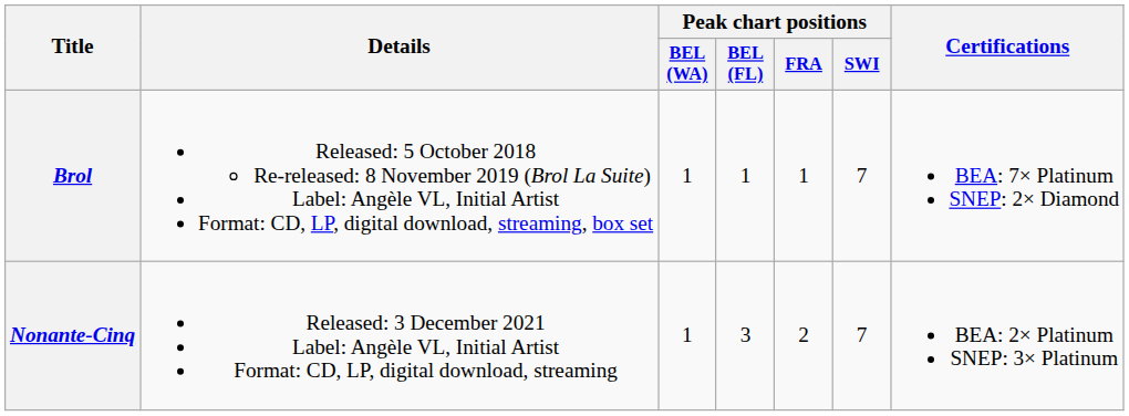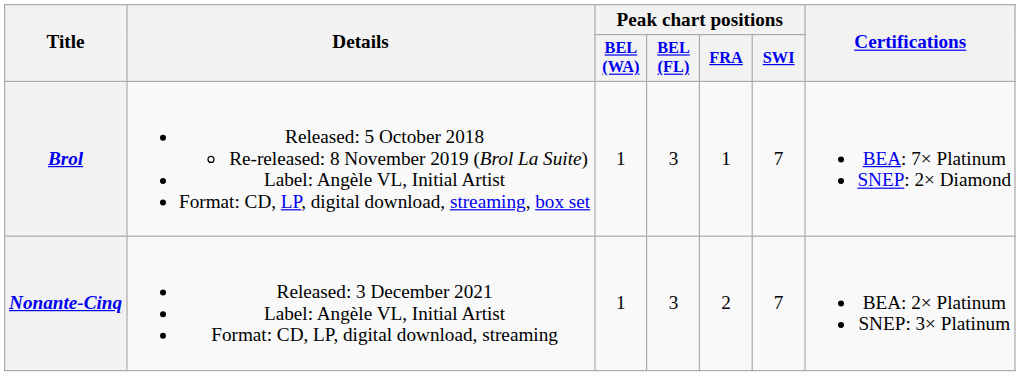Brol | Peak chart positions / BEL (FL): 1 -> 3
